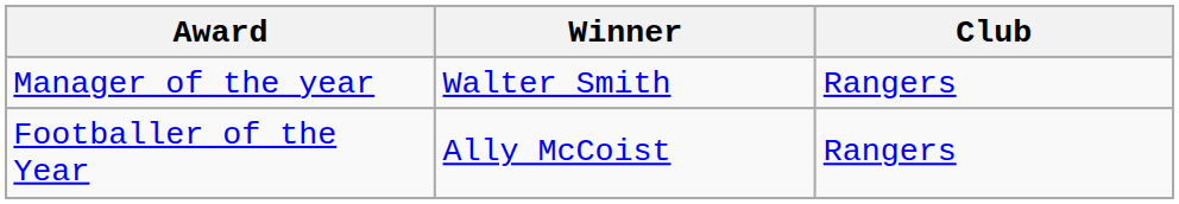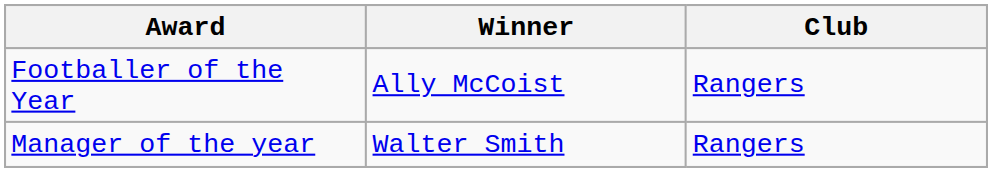rows swapped: Footballer of the Year <-> Manager of the year
